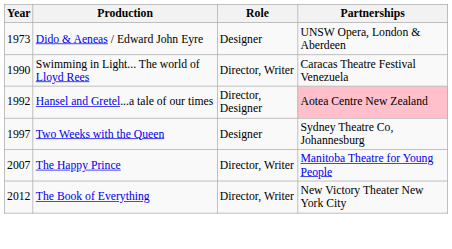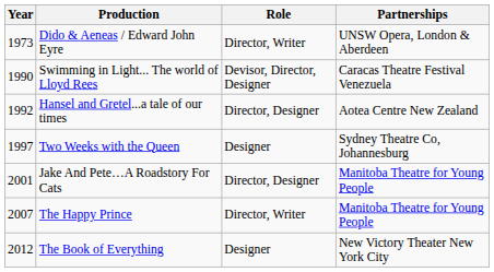Dido & Aeneas / Edward John Eyre | Role: Designer -> Director, Writer
Swimming in Light... The world of Lloyd Rees | Role: Director, Writer -> Devisor, Director, Designer
Hansel and Gretel...a tale of our times | Partnerships: pink background -> no background
+ row: 2001 | Jake And Pete…A Roadstory For Cats | Director, Designer | Manitoba Theatre for Young People
The Book of Everything | Role: Director, Writer -> Designer
